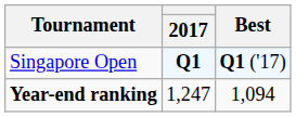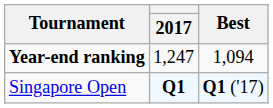rows swapped: Singapore Open <-> Year-end ranking
